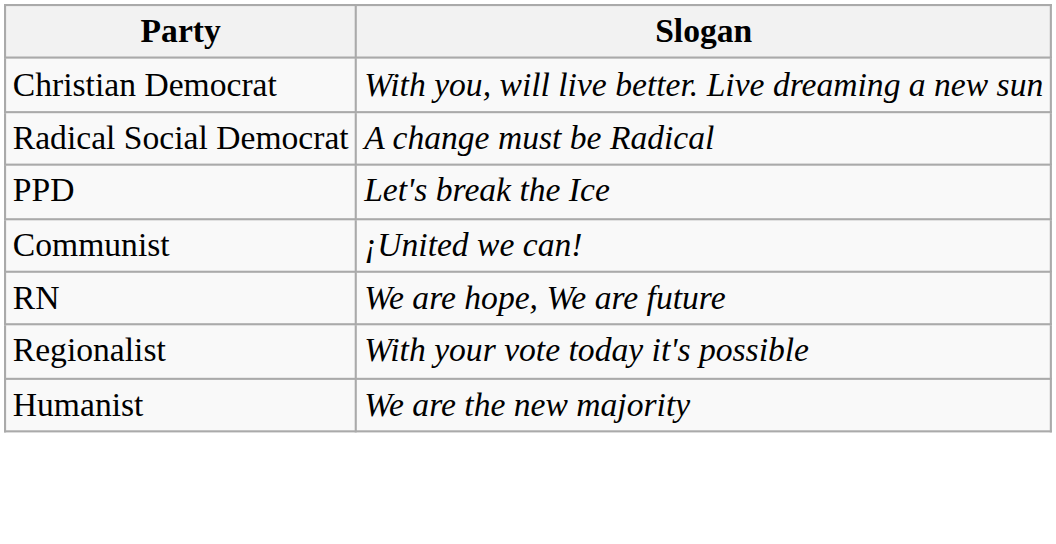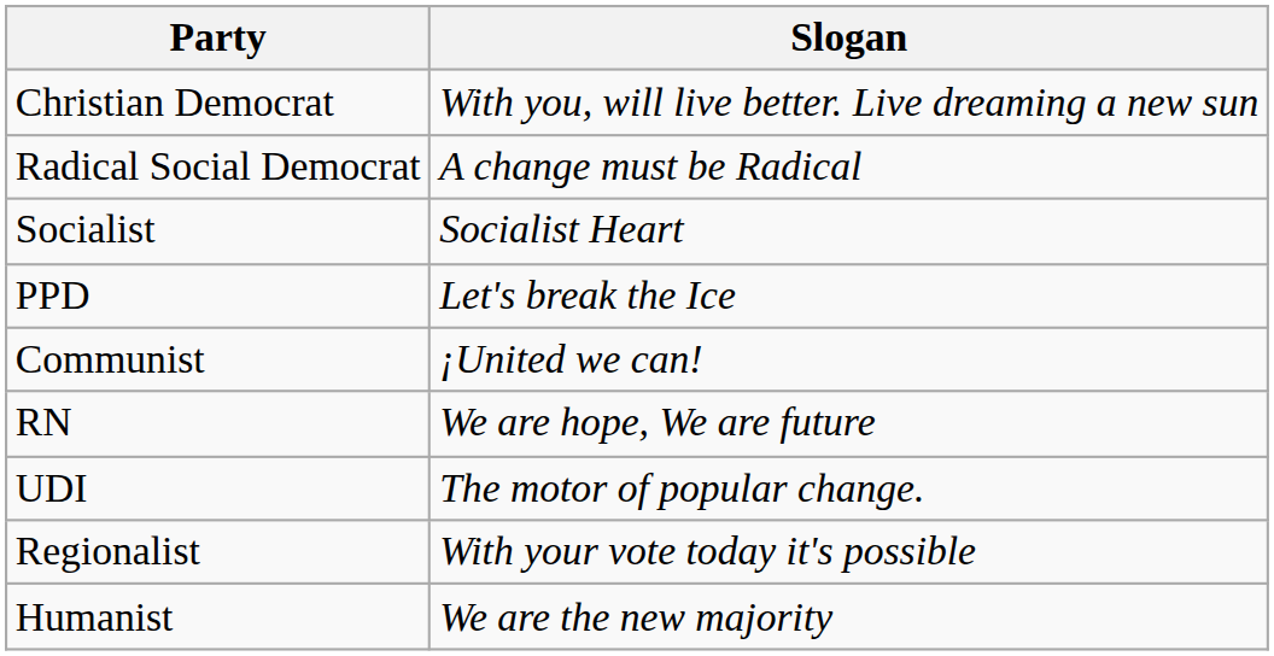+ row: Socialist | Socialist Heart
+ row: UDI | The motor of popular change.
